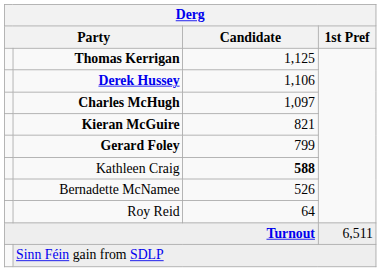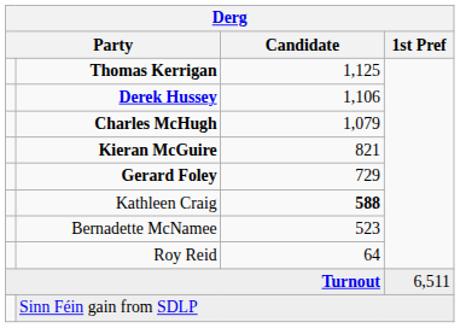Charles McHugh | Candidate: 1,097 -> 1,079
Gerard Foley | Candidate: 799 -> 729
Bernadette McNamee | Candidate: 526 -> 523
